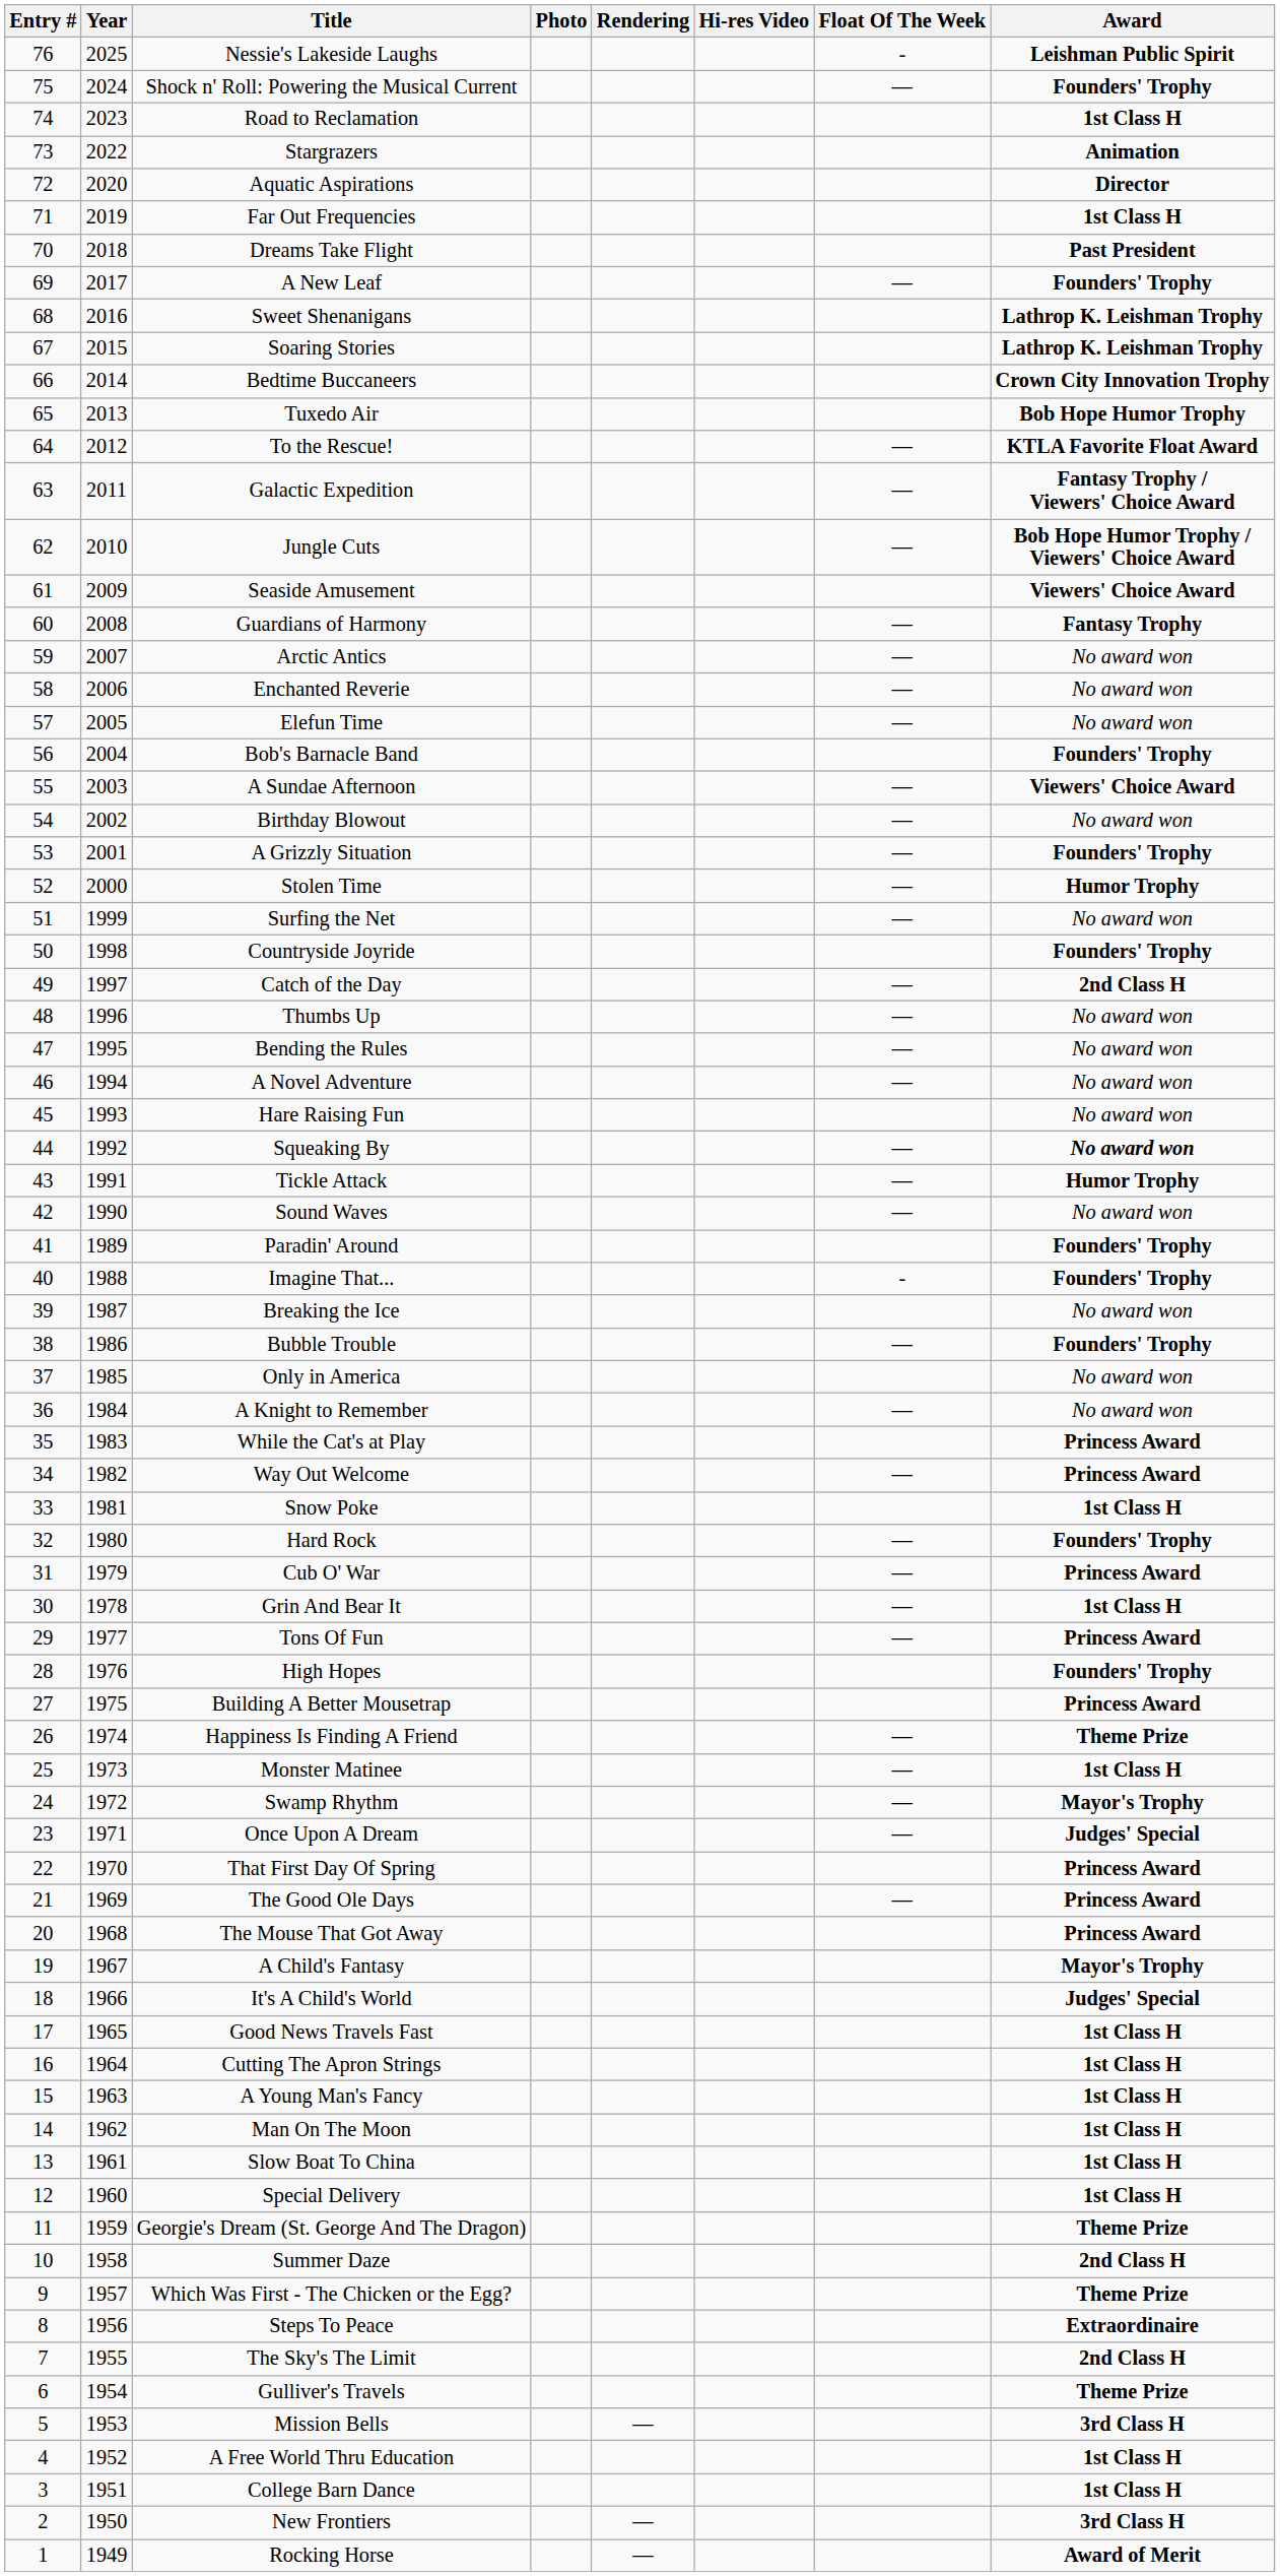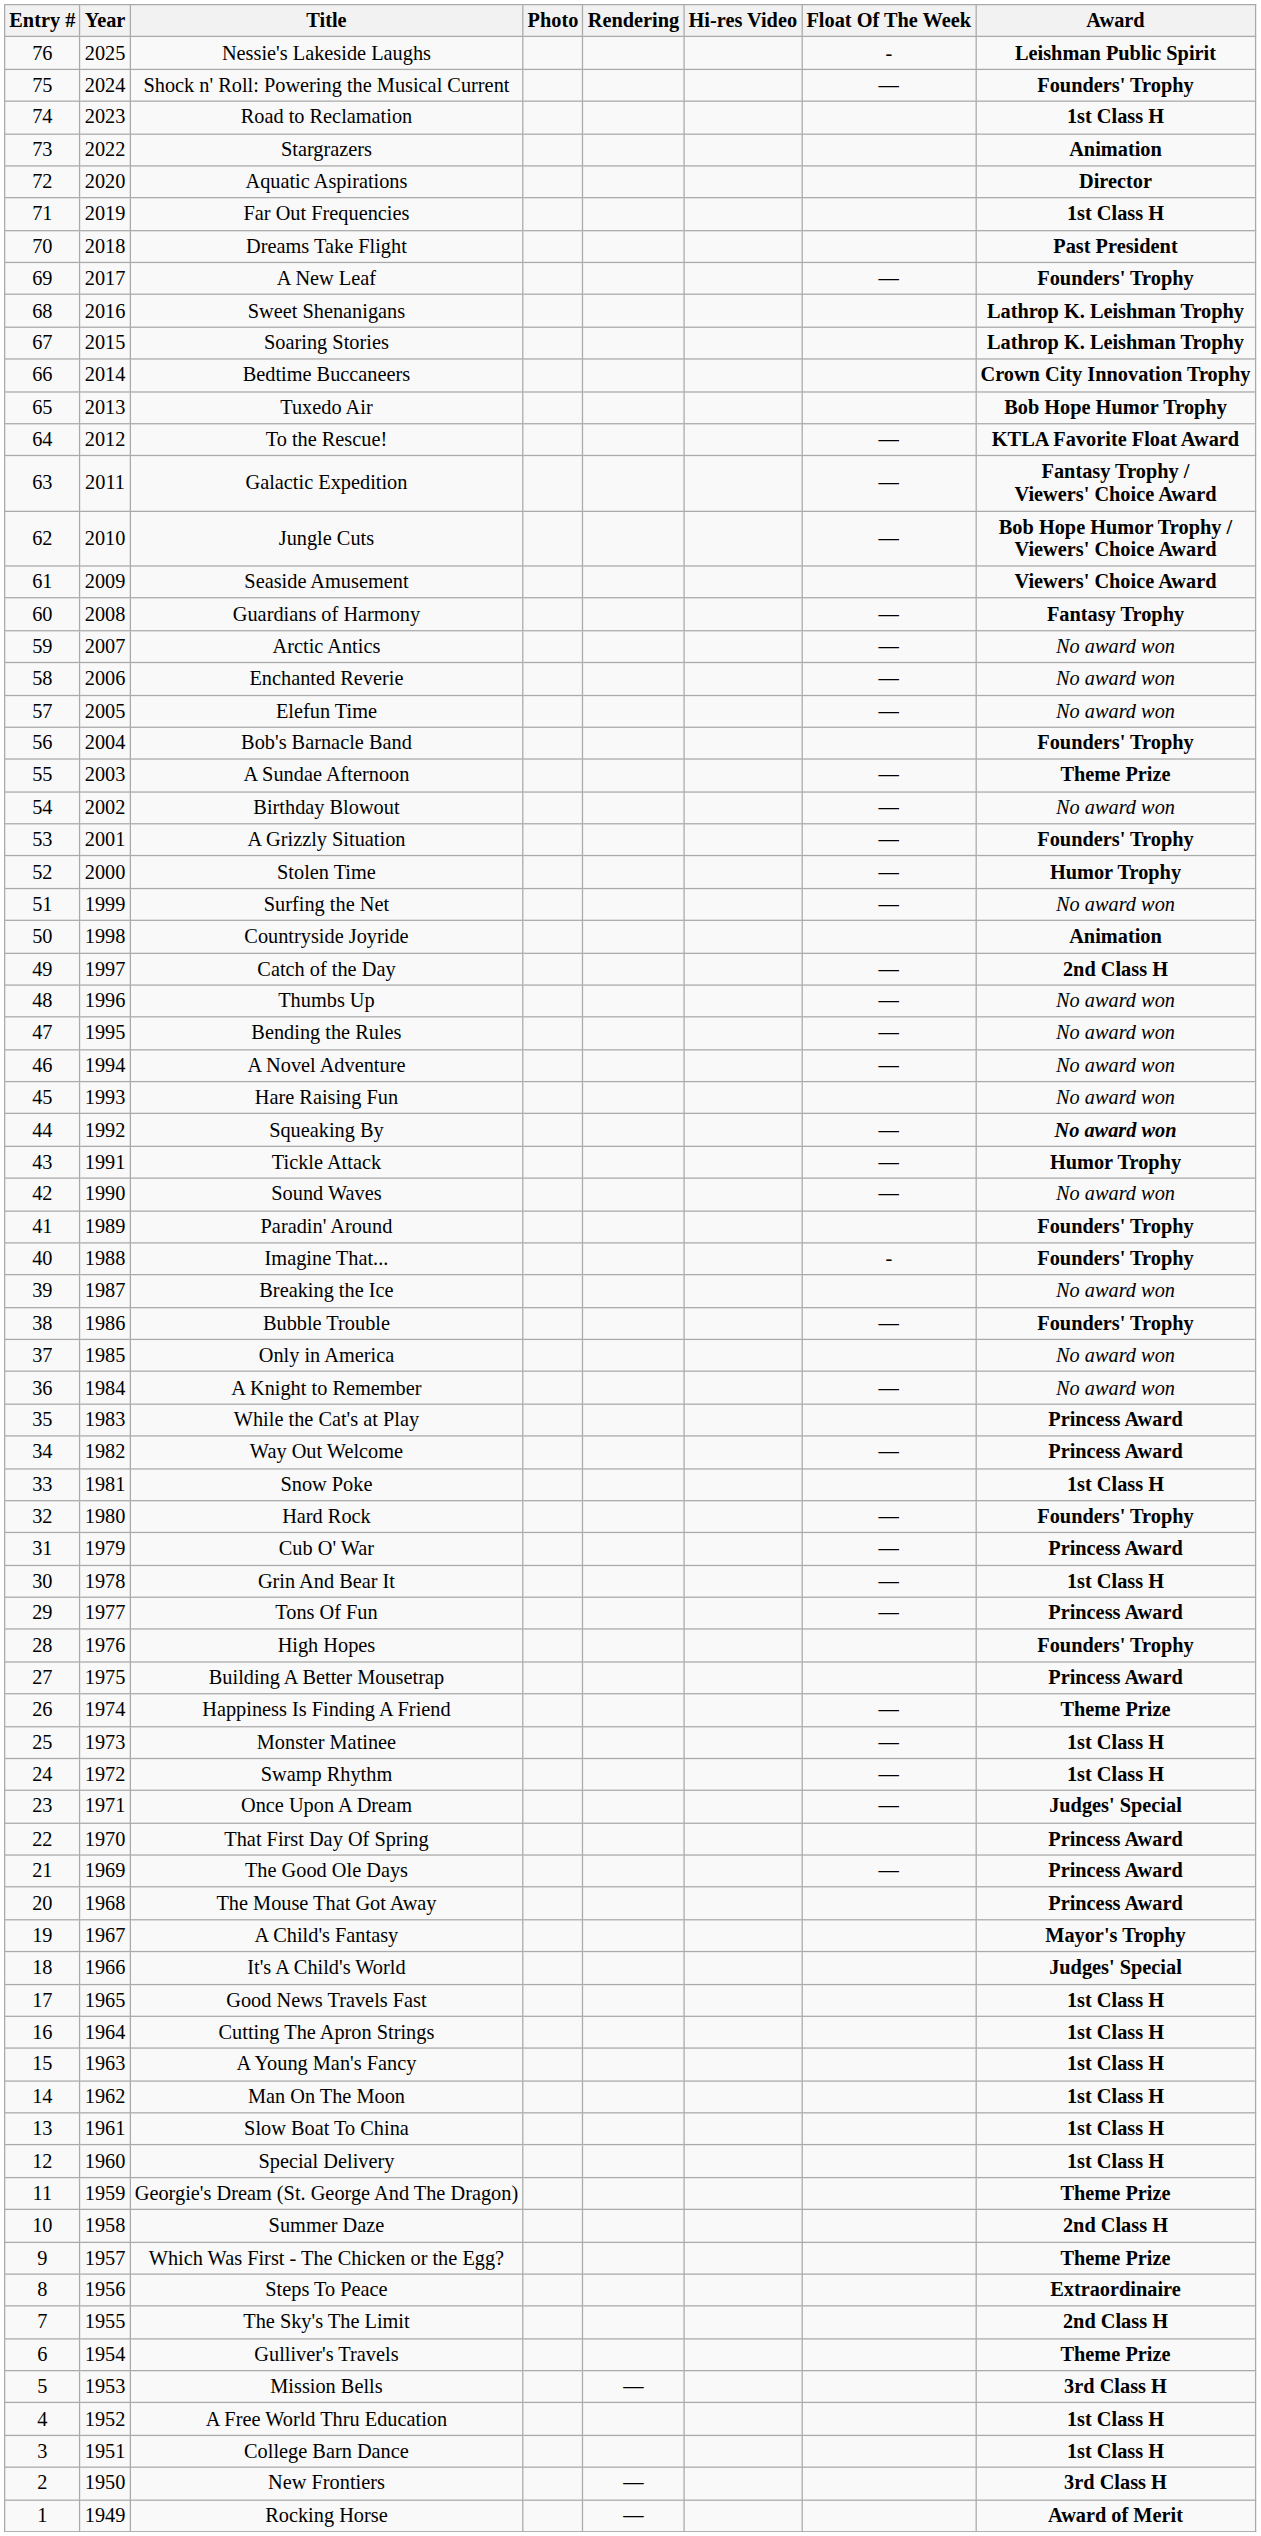A Sundae Afternoon | Award: Viewers' Choice Award -> Theme Prize
Countryside Joyride | Award: Founders' Trophy -> Animation
Swamp Rhythm | Award: Mayor's Trophy -> 1st Class H
